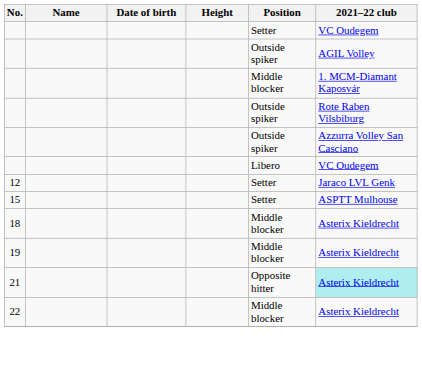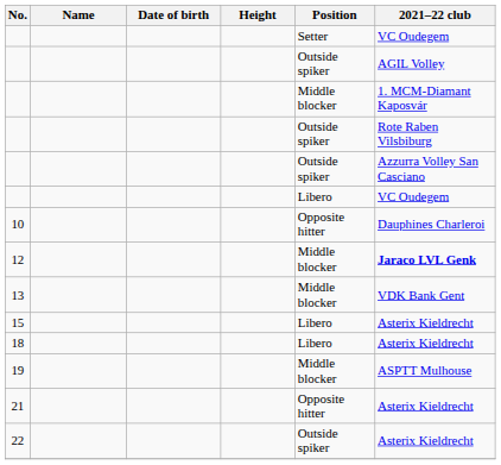+ row: 10 | Opposite hitter | Dauphines Charleroi
12 | Position: Setter -> Middle blocker
12 | 2021–22 club: normal -> bold
+ row: 13 | Middle blocker | VDK Bank Gent
15 | Position: Setter -> Libero
15 | 2021–22 club: ASPTT Mulhouse -> Asterix Kieldrecht
18 | Position: Middle blocker -> Libero
19 | 2021–22 club: Asterix Kieldrecht -> ASPTT Mulhouse
21 | 2021–22 club: paleturquoise background -> no background
22 | Position: Middle blocker -> Outside spiker
